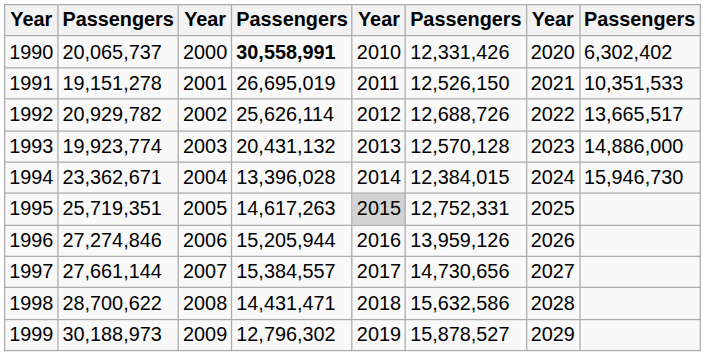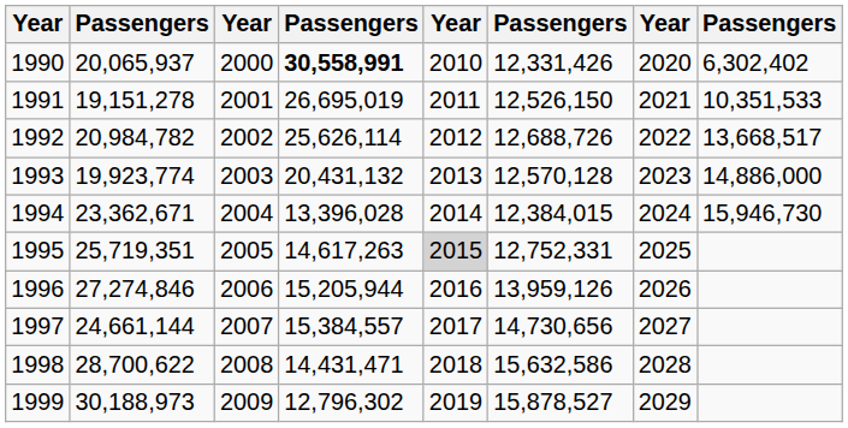1990 | column 2: 20,065,737 -> 20,065,937
1992 | column 2: 20,929,782 -> 20,984,782
1992 | column 8: 13,665,517 -> 13,668,517
1997 | column 2: 27,661,144 -> 24,661,144
